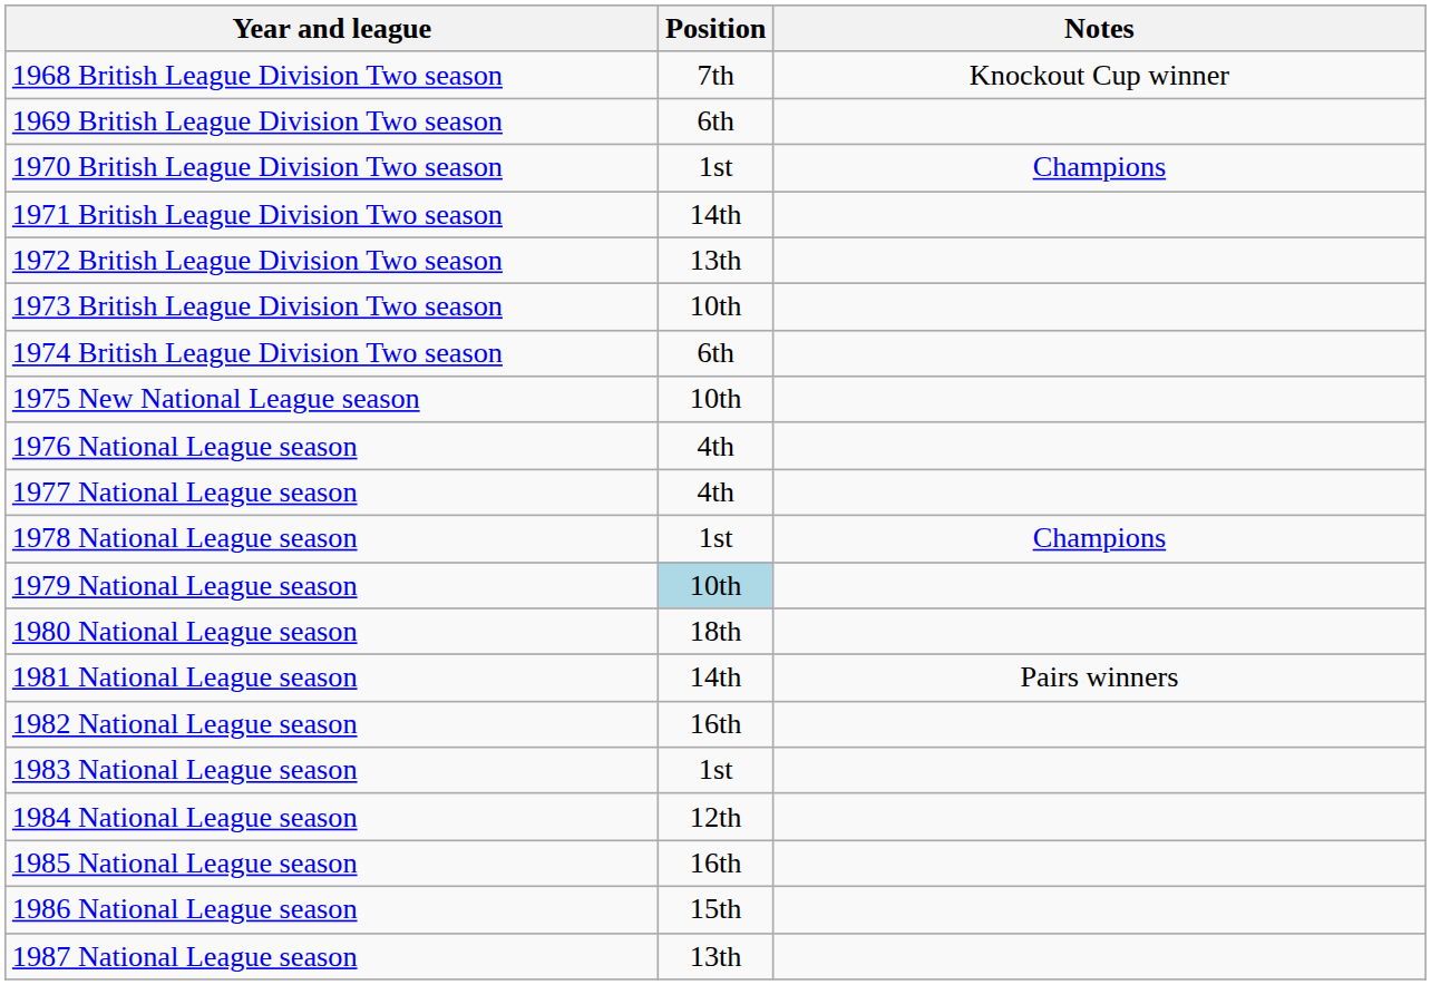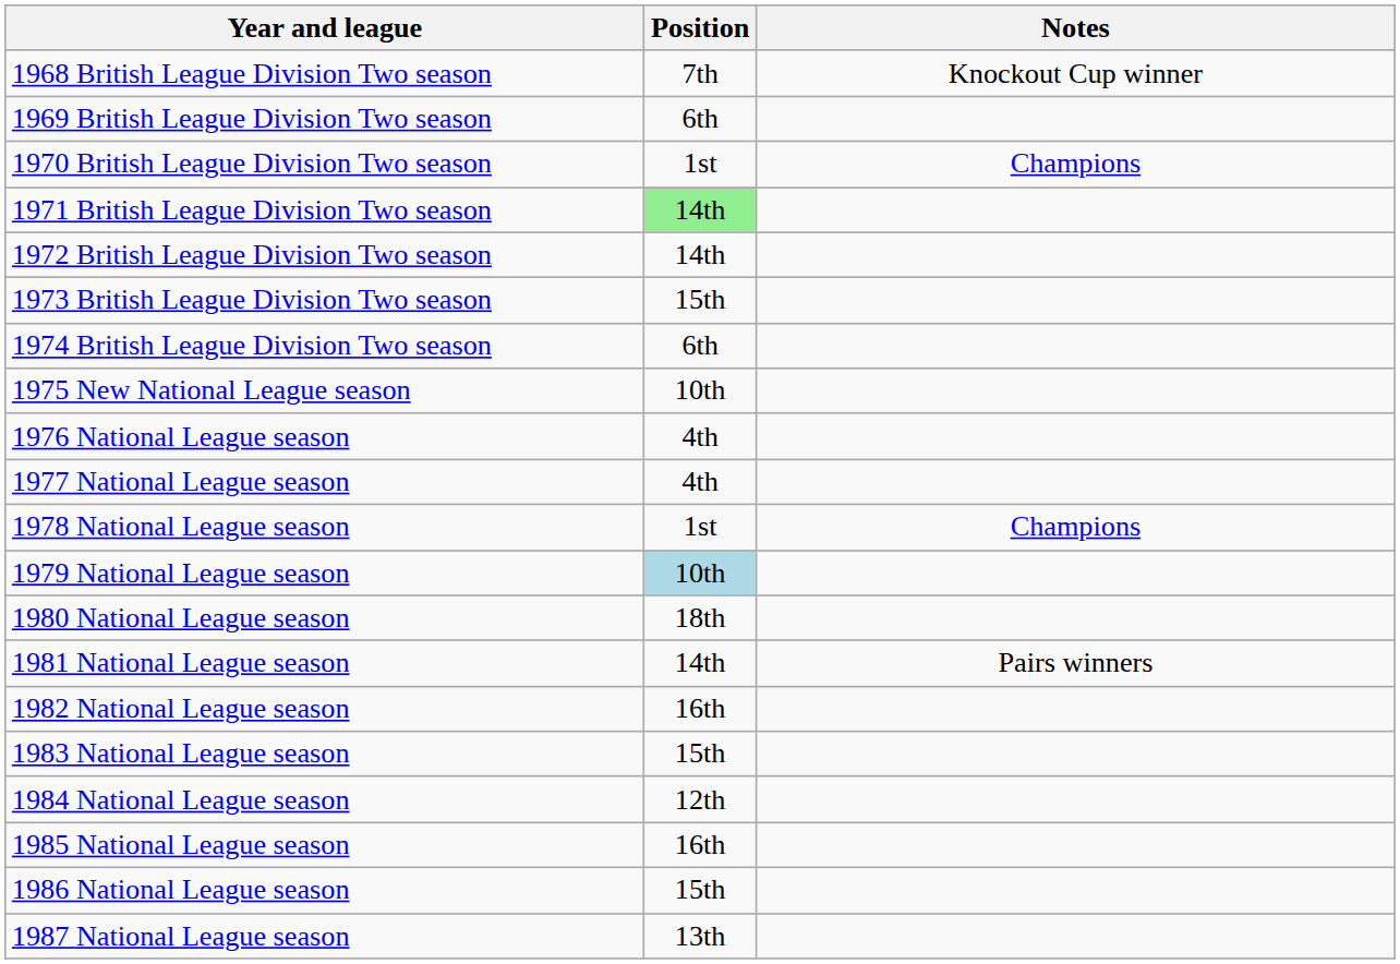1971 British League Division Two season | Position: no background -> lightgreen background
1972 British League Division Two season | Position: 13th -> 14th
1973 British League Division Two season | Position: 10th -> 15th
1983 National League season | Position: 1st -> 15th
